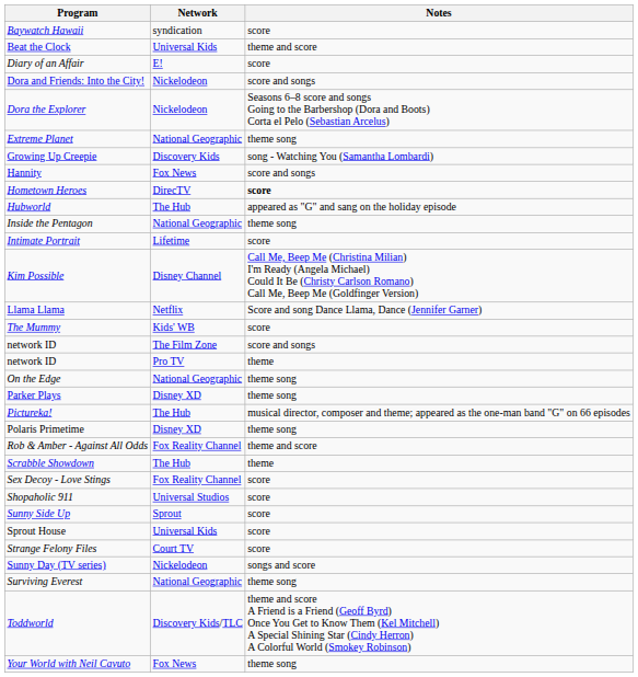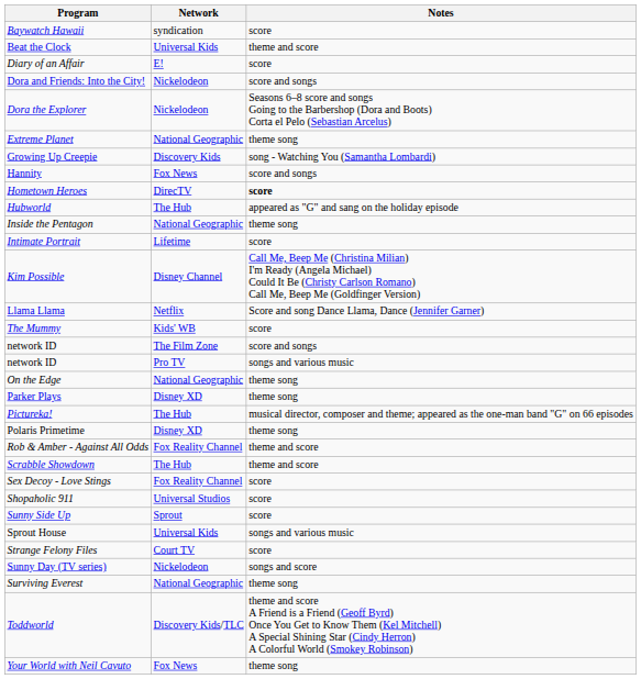network ID / Pro TV | Notes: theme -> songs and various music
Scrabble Showdown | Notes: theme -> theme and score
Sprout House | Notes: score -> songs and various music
